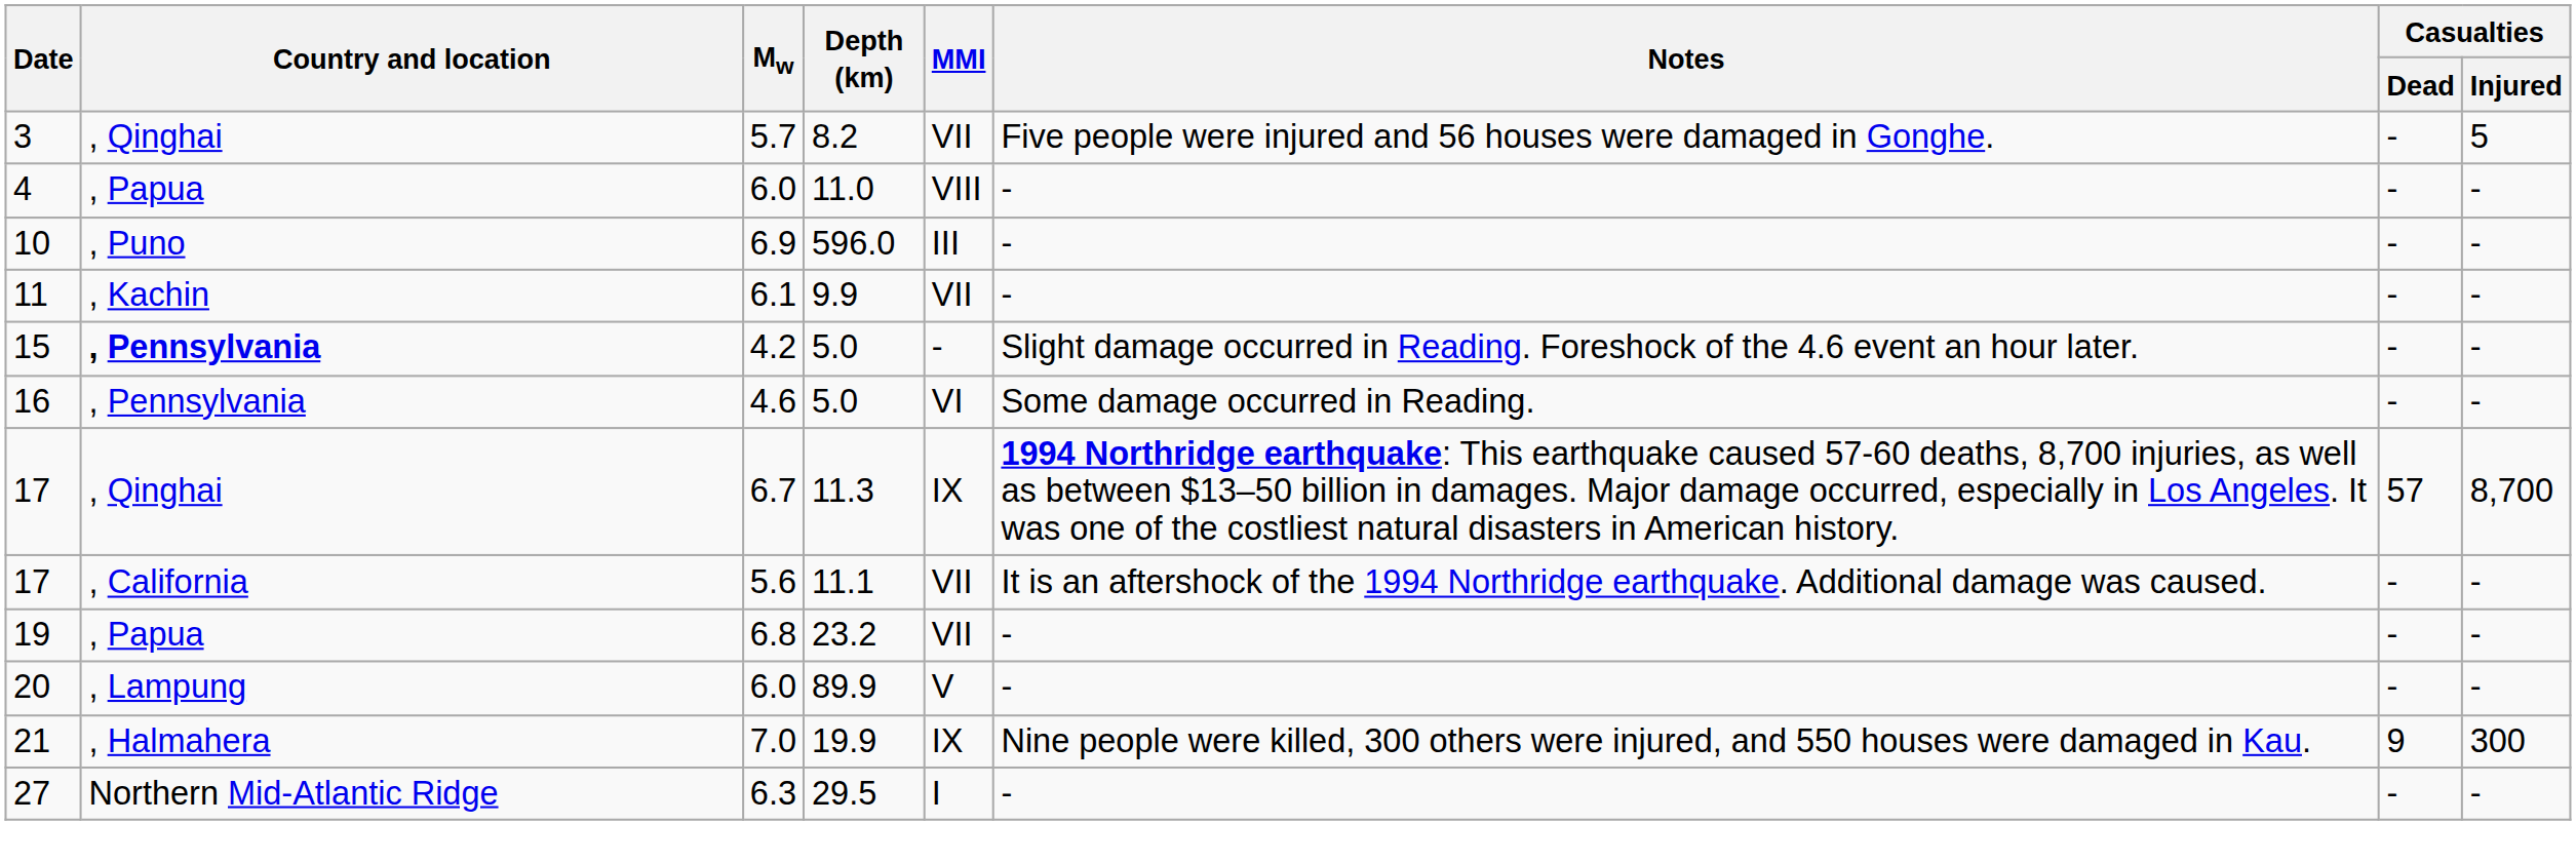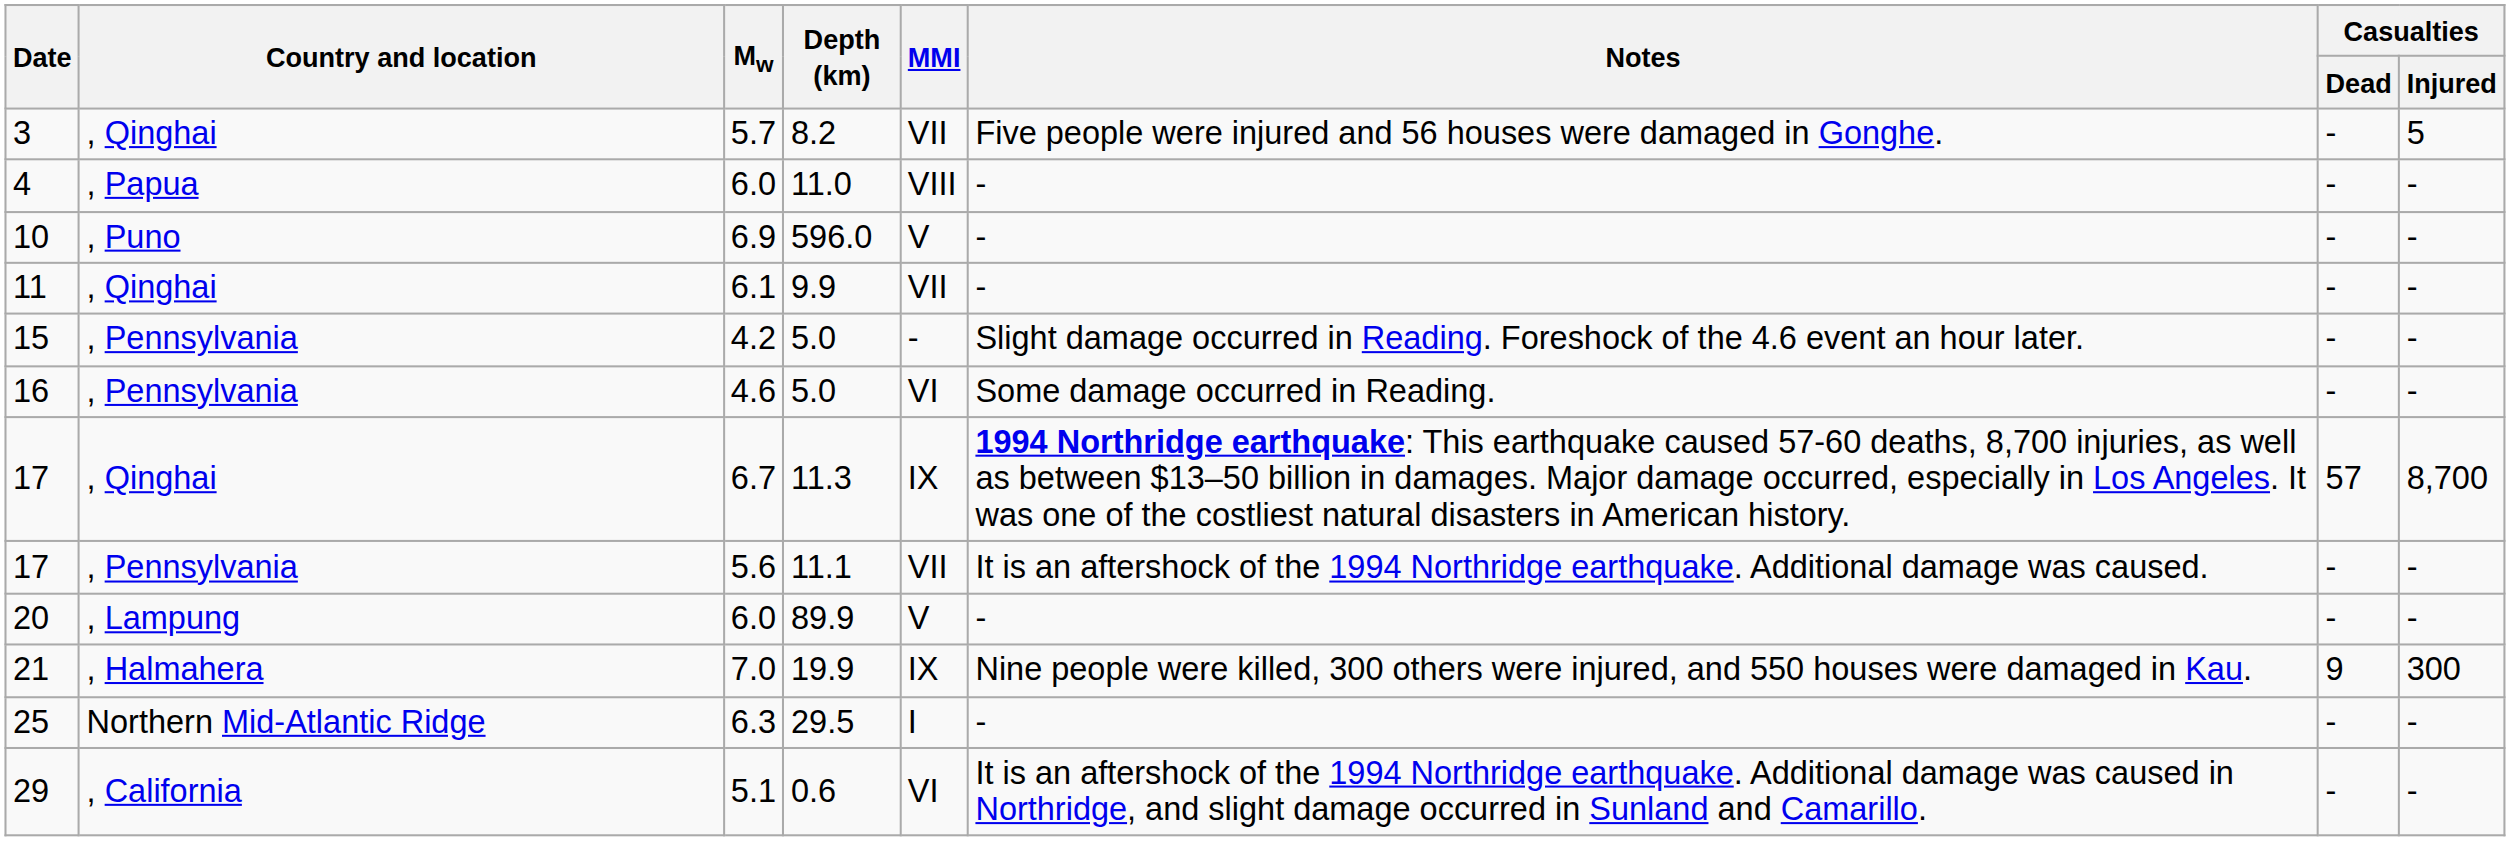6.9 | MMI: III -> V
6.1 | Country and location: , Kachin -> , Qinghai
4.2 | Country and location: bold -> normal
5.6 | Country and location: , California -> , Pennsylvania
- row: 19 | , Papua | 6.8 | 23.2 | VII | - | - | -
6.3 | Date: 27 -> 25
+ row: 29 | , California | 5.1 | 0.6 | VI | It is an aftershock of the 1994 Northridge earthquake. Additional damage was caused in Northridge, and slight damage occurred in Sunland and Camarillo. | - | -
